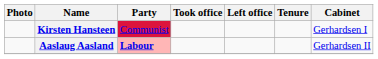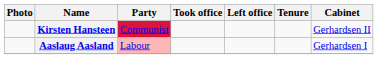Kirsten Hansteen | Cabinet: Gerhardsen I -> Gerhardsen II
Aaslaug Aasland | Party: bold -> normal
Aaslaug Aasland | Cabinet: Gerhardsen II -> Gerhardsen I
